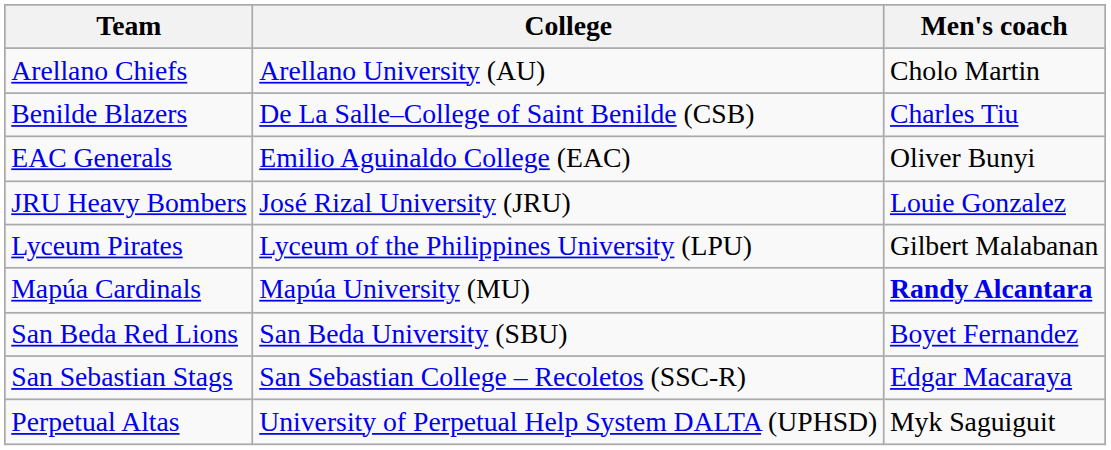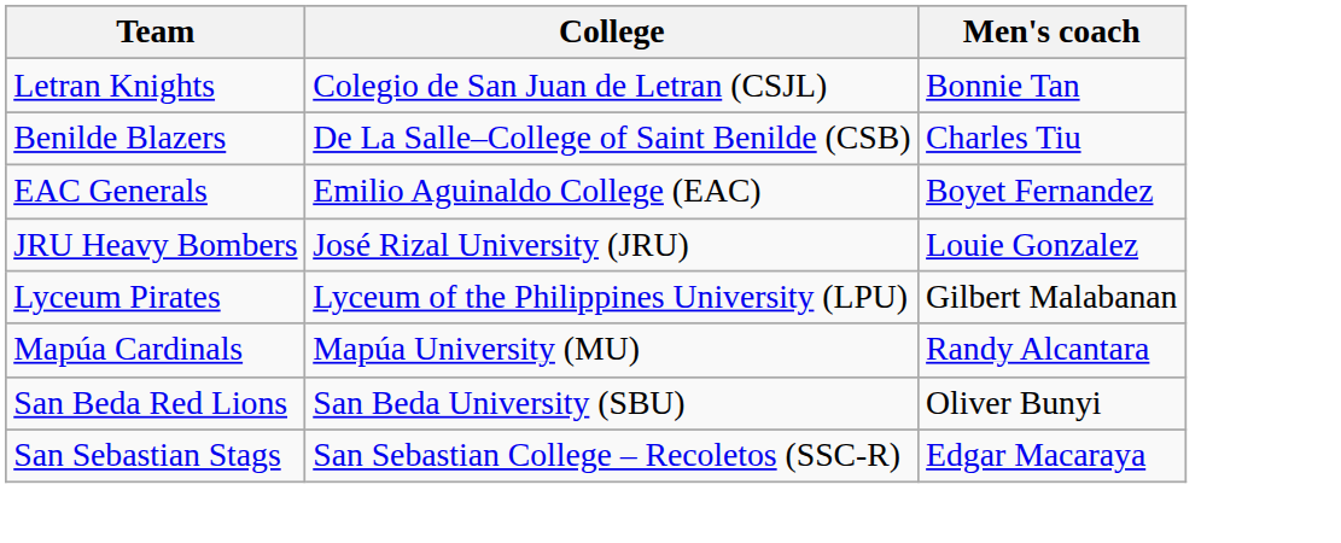- row: Arellano Chiefs | Arellano University (AU) | Cholo Martin
+ row: Letran Knights | Colegio de San Juan de Letran (CSJL) | Bonnie Tan
EAC Generals | Men's coach: Oliver Bunyi -> Boyet Fernandez
Mapúa Cardinals | Men's coach: bold -> normal
San Beda Red Lions | Men's coach: Boyet Fernandez -> Oliver Bunyi
- row: Perpetual Altas | University of Perpetual Help System DALTA (UPHSD) | Myk Saguiguit
